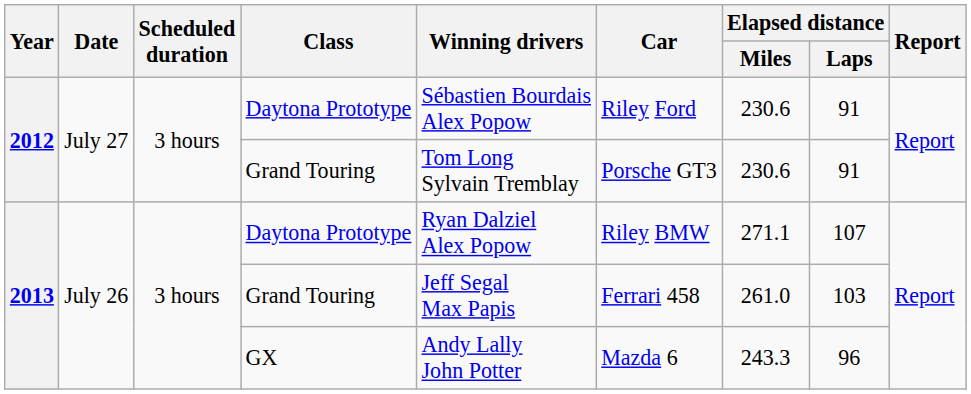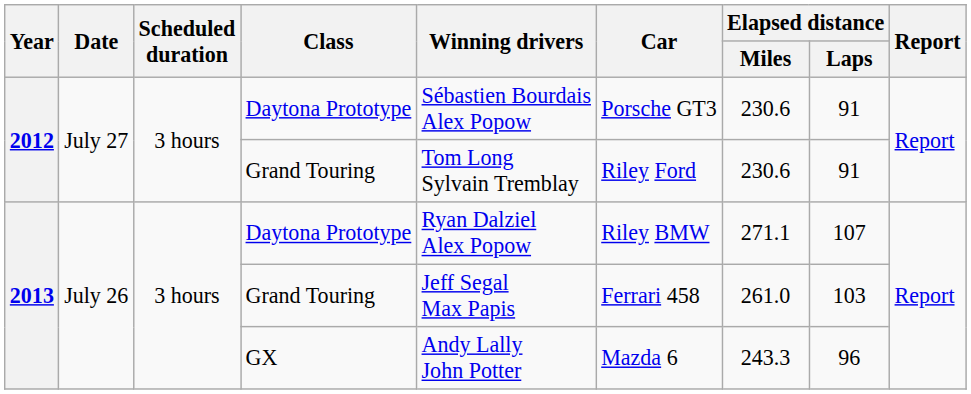2012 / Daytona Prototype | Car: Riley Ford -> Porsche GT3
2012 / Grand Touring | Car: Porsche GT3 -> Riley Ford
